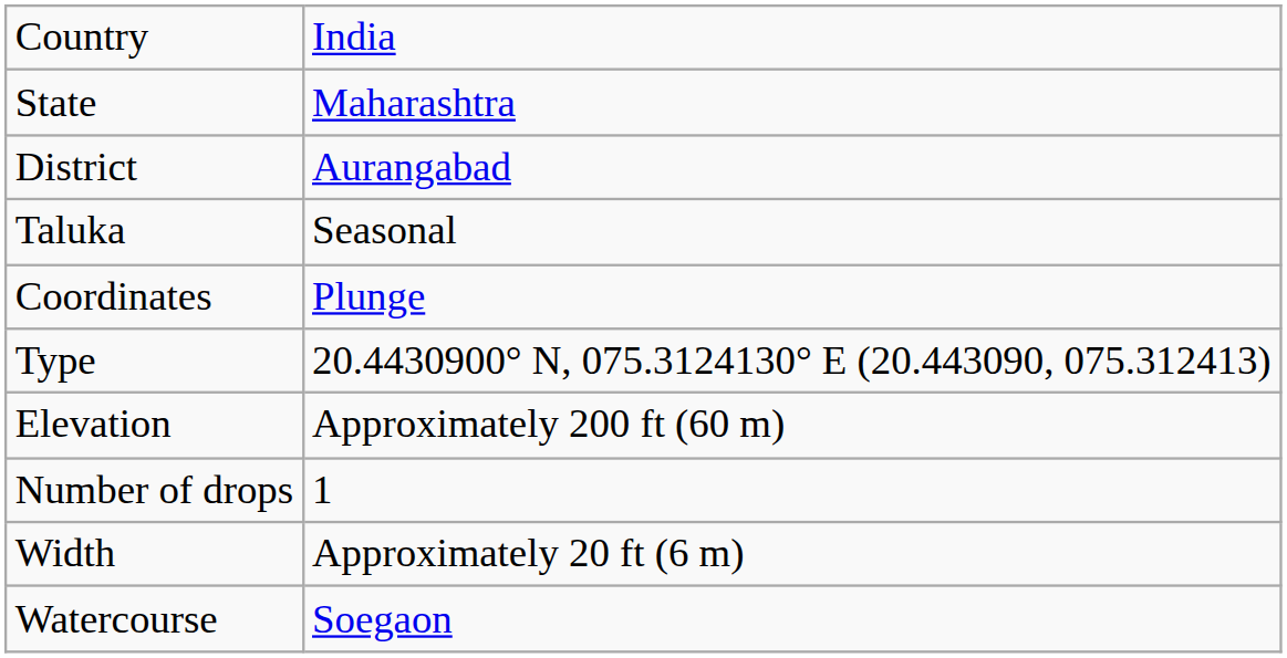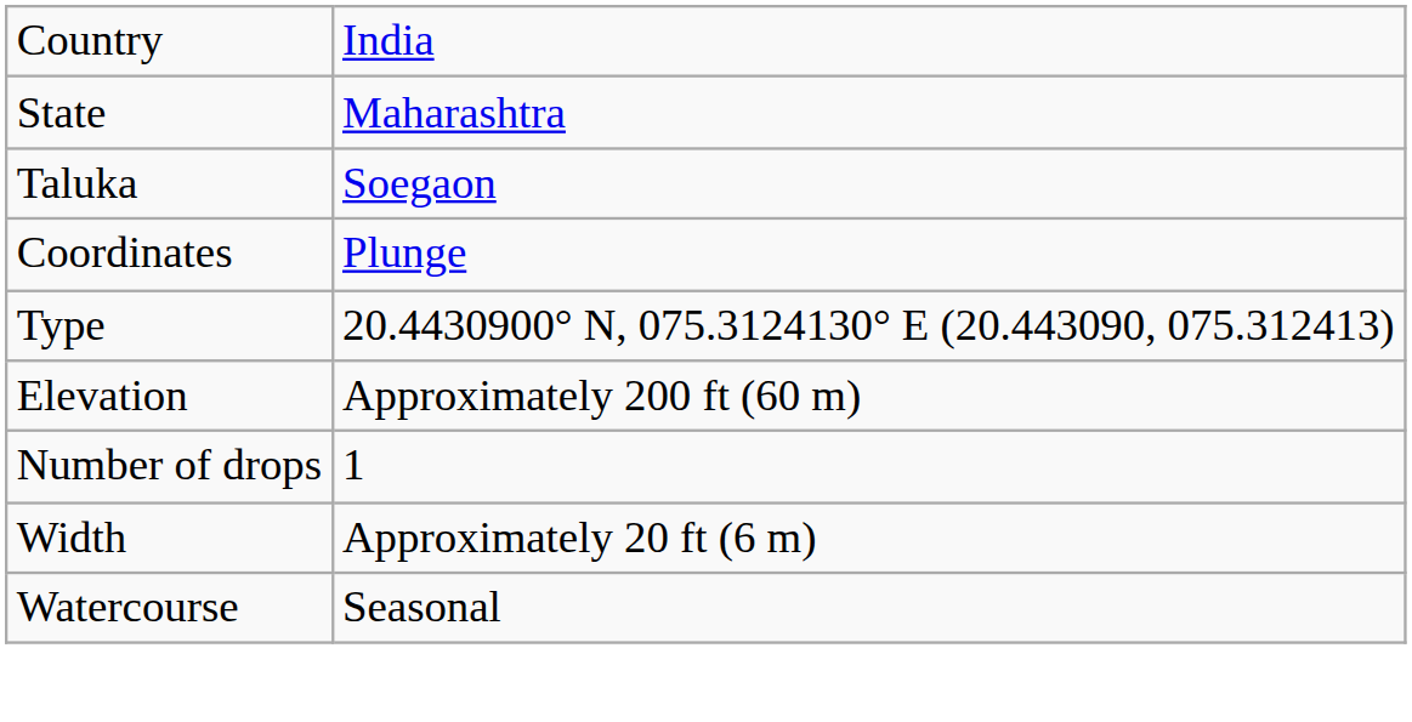- row: District | Aurangabad
Taluka | column 2: Seasonal -> Soegaon
Watercourse | column 2: Soegaon -> Seasonal
